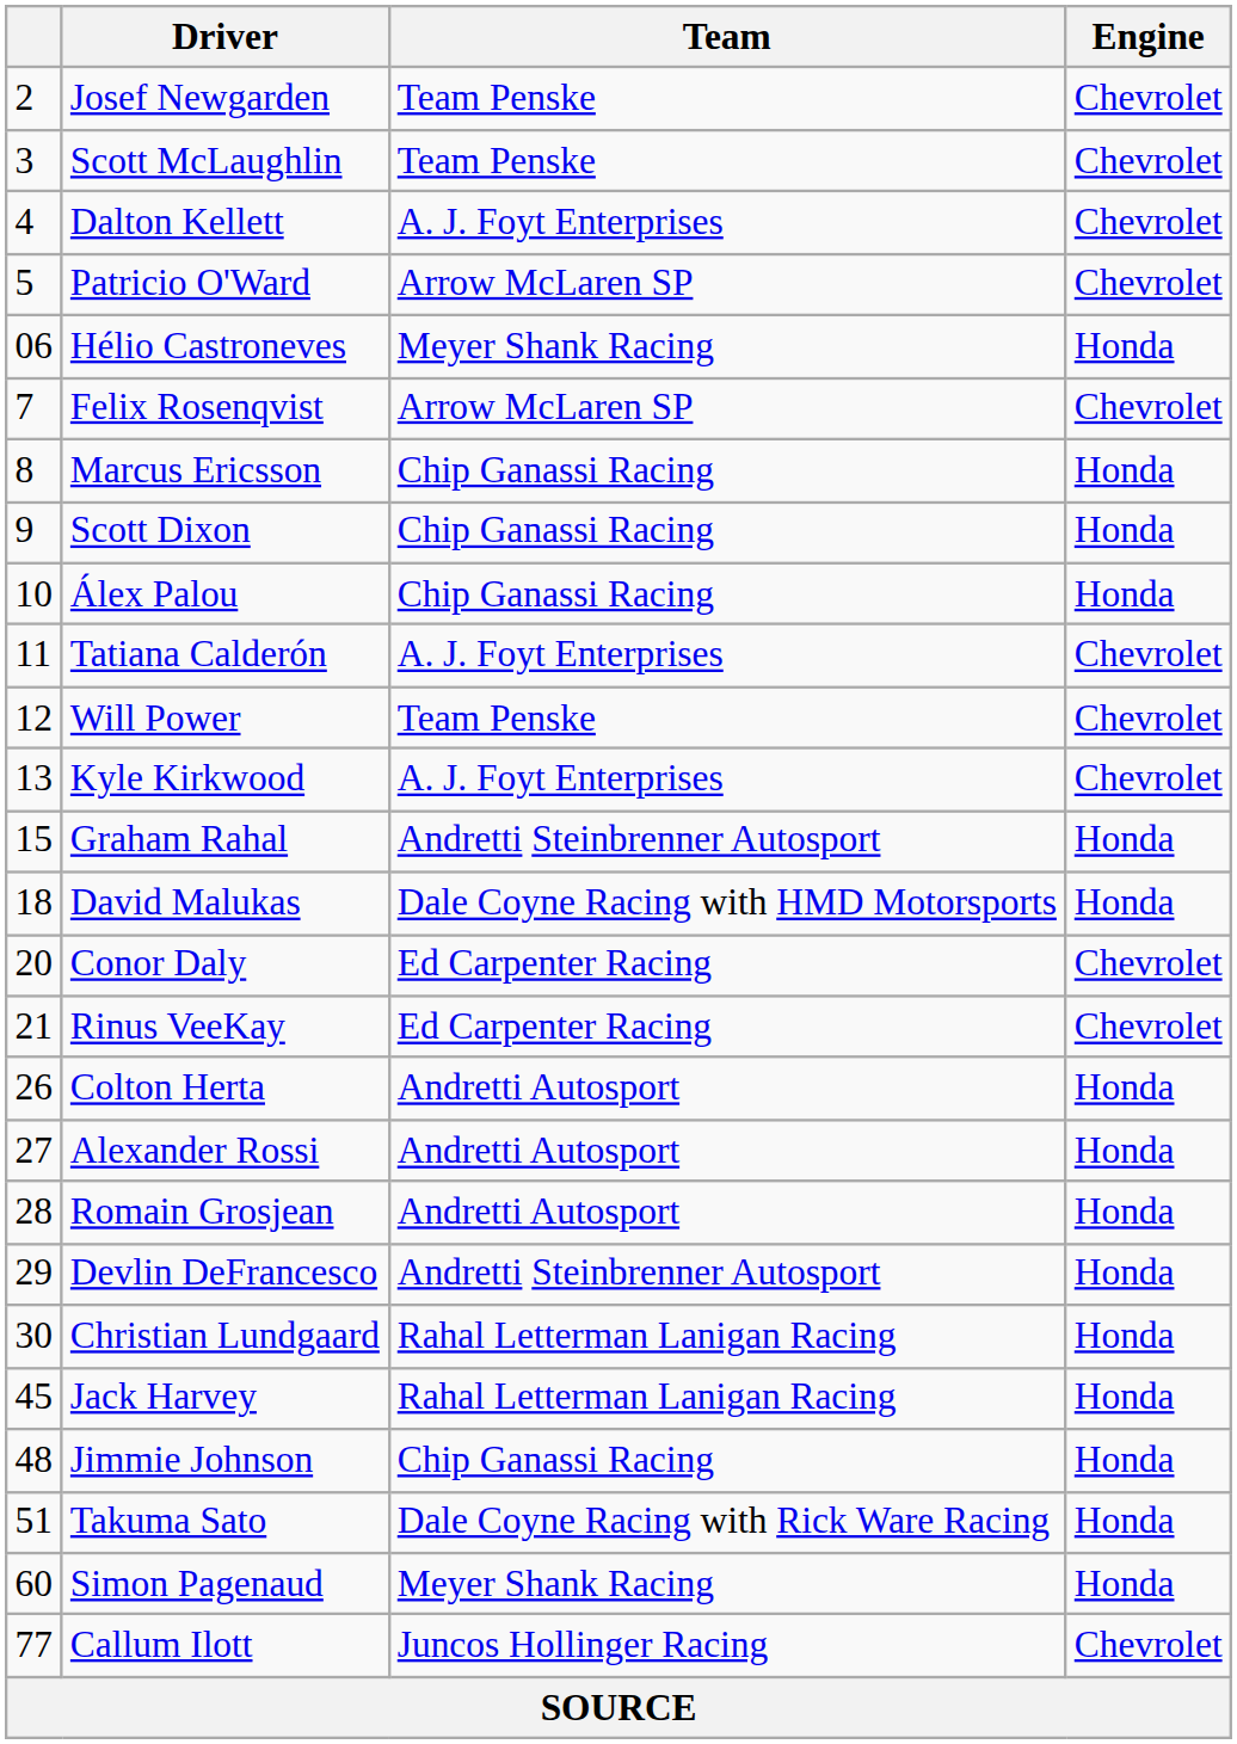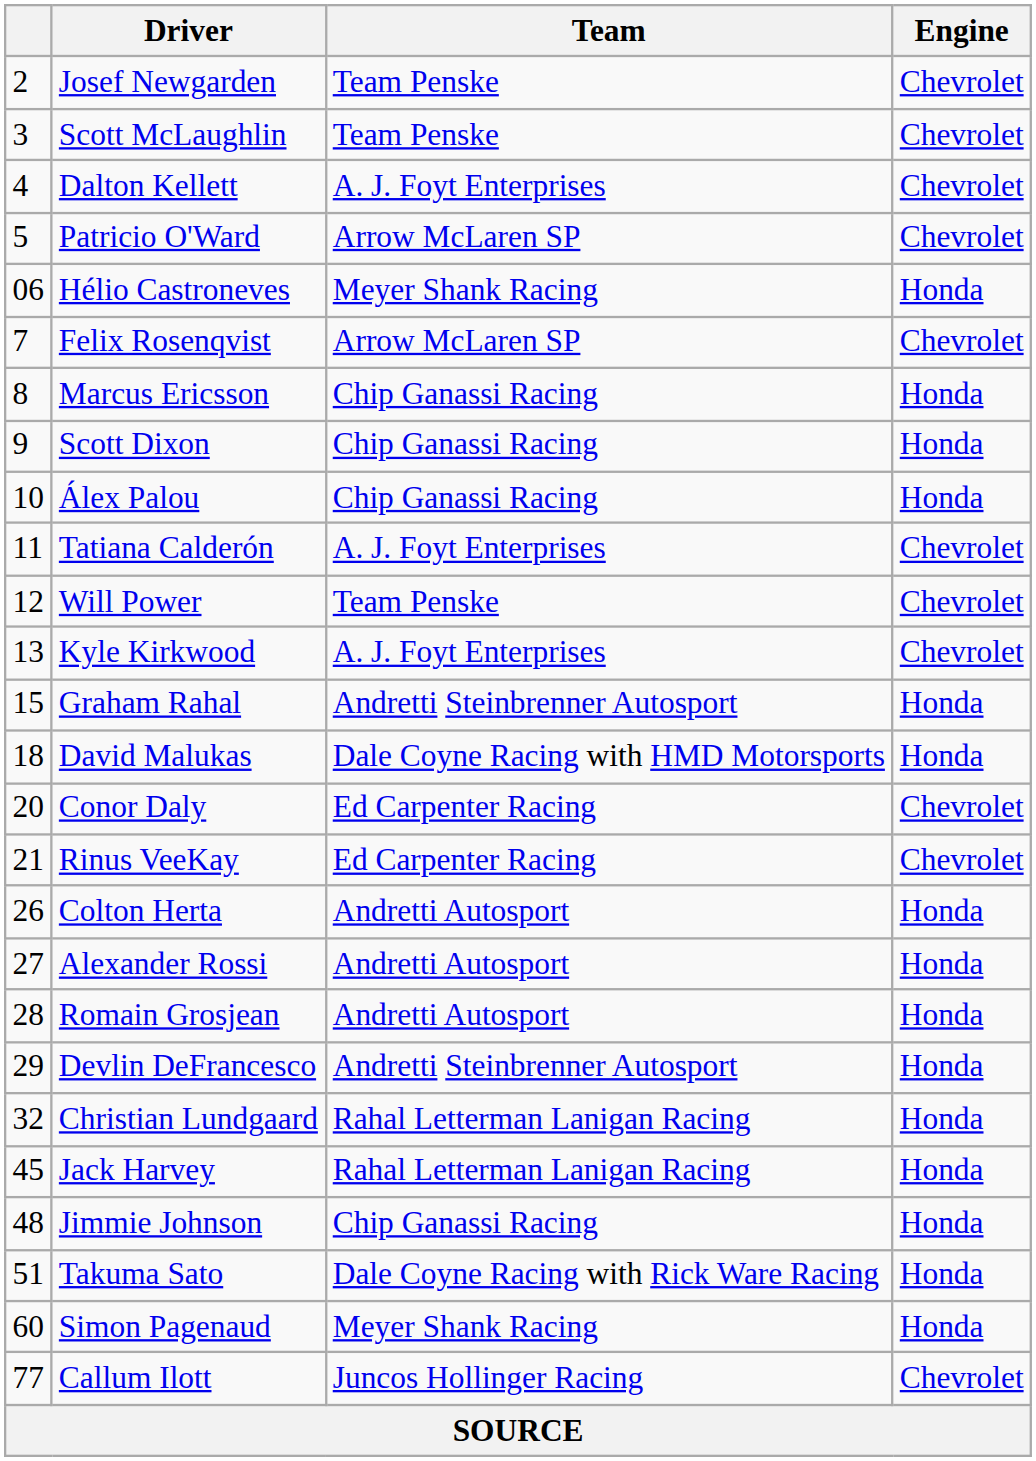Christian Lundgaard | column 1: 30 -> 32
